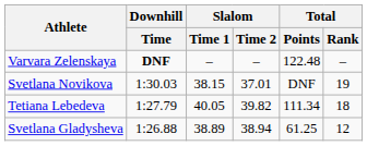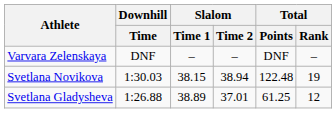Varvara Zelenskaya | Downhill / Time: bold -> normal
Varvara Zelenskaya | Total / Points: 122.48 -> DNF
Svetlana Novikova | Slalom / Time 2: 37.01 -> 38.94
Svetlana Novikova | Total / Points: DNF -> 122.48
- row: Tetiana Lebedeva | 1:27.79 | 40.05 | 39.82 | 111.34 | 18
Svetlana Gladysheva | Slalom / Time 2: 38.94 -> 37.01
